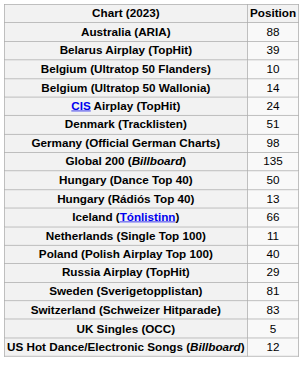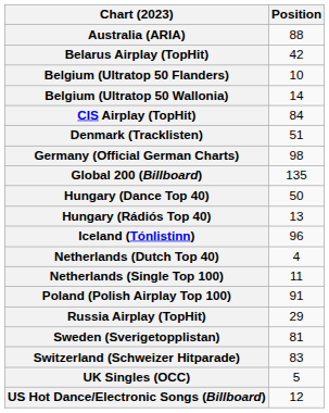Belarus Airplay (TopHit) | Position: 39 -> 42
CIS Airplay (TopHit) | Position: 24 -> 84
Iceland (Tónlistinn) | Position: 66 -> 96
+ row: Netherlands (Dutch Top 40) | 4
Poland (Polish Airplay Top 100) | Position: 40 -> 91
